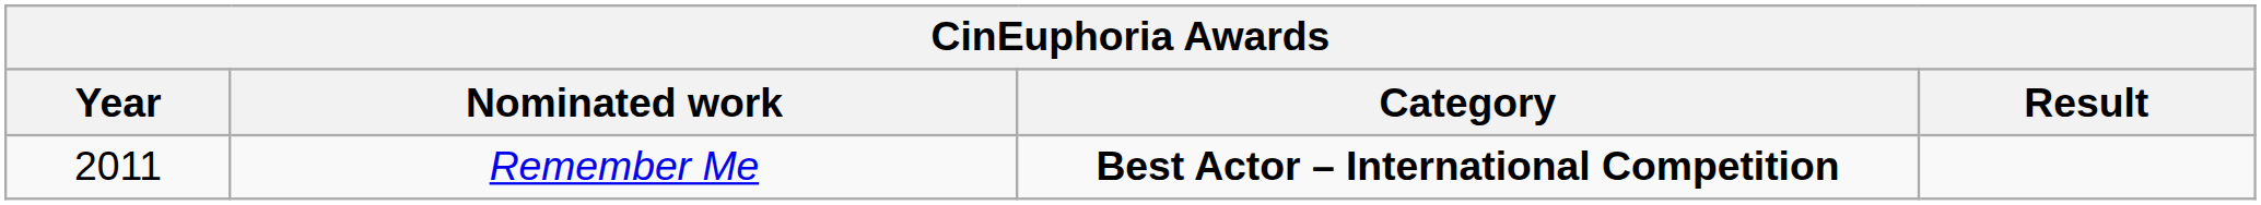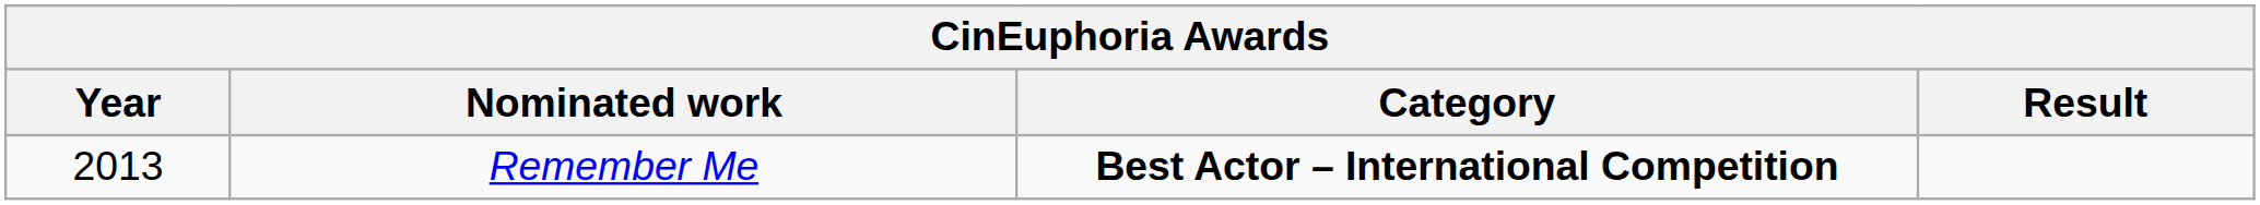Remember Me | Year: 2011 -> 2013
